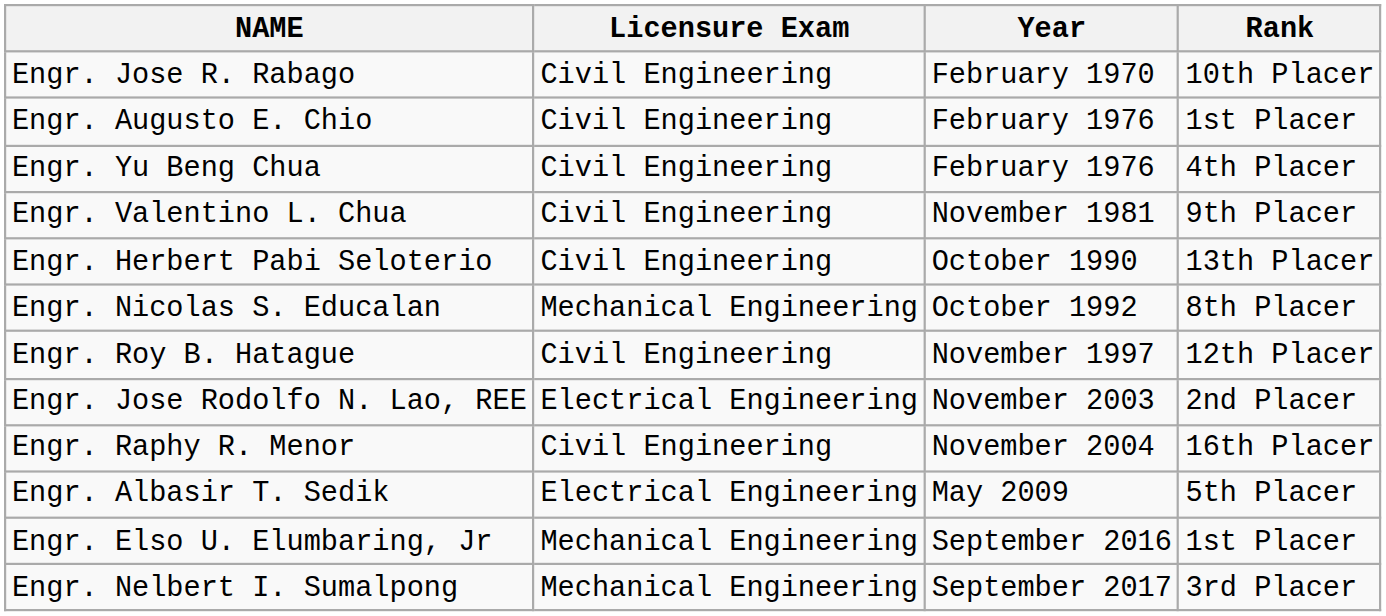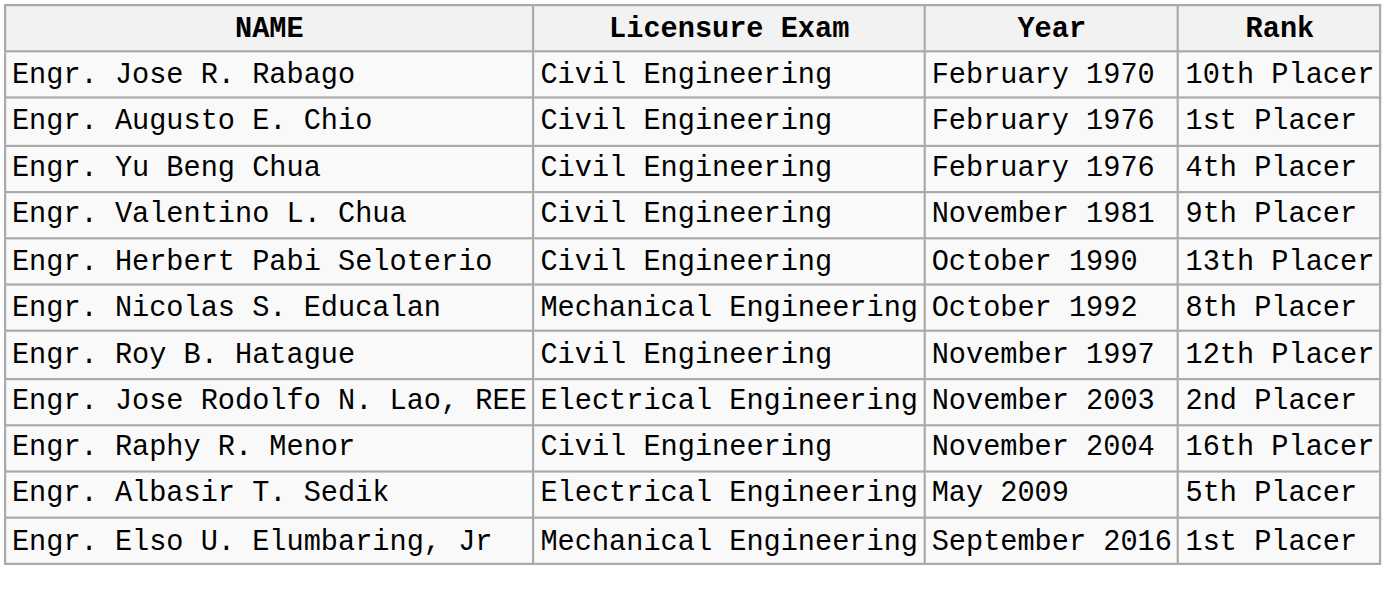- row: Engr. Nelbert I. Sumalpong | Mechanical Engineering | September 2017 | 3rd Placer
